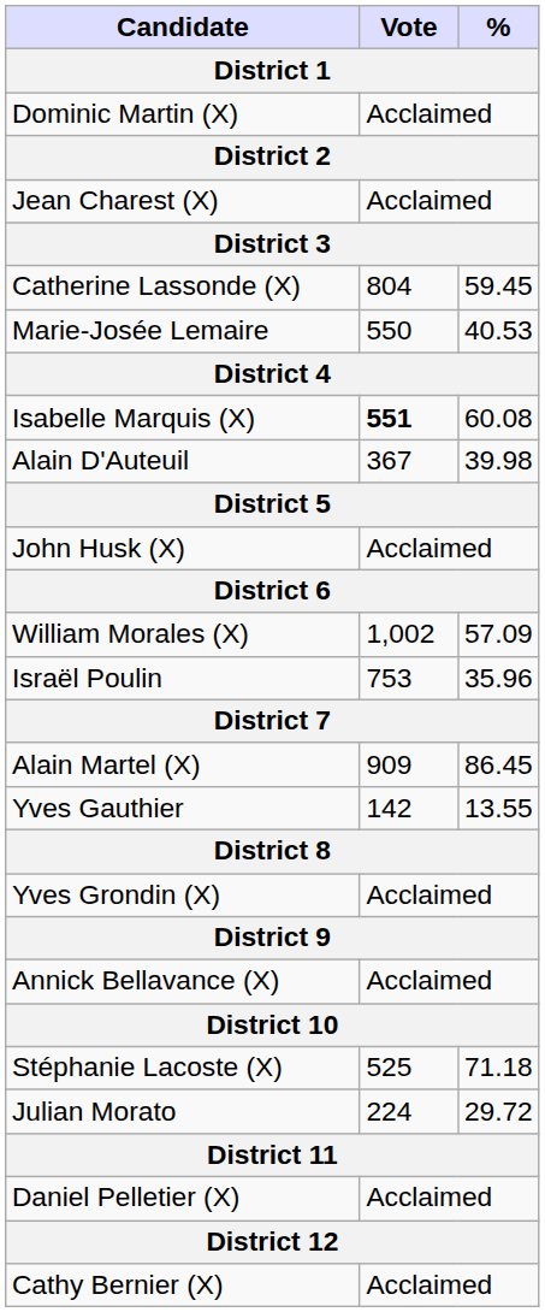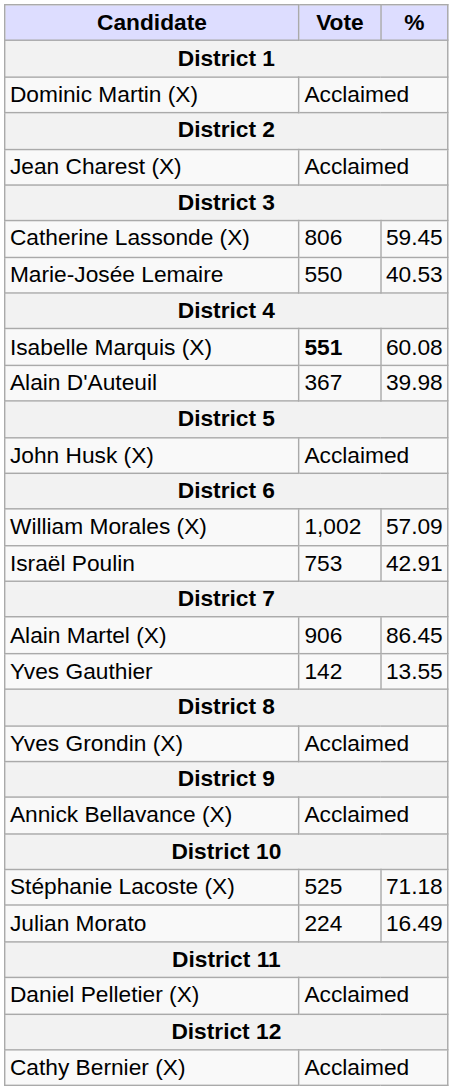Catherine Lassonde (X) | Vote: 804 -> 806
Israël Poulin | %: 35.96 -> 42.91
Alain Martel (X) | Vote: 909 -> 906
Julian Morato | %: 29.72 -> 16.49
